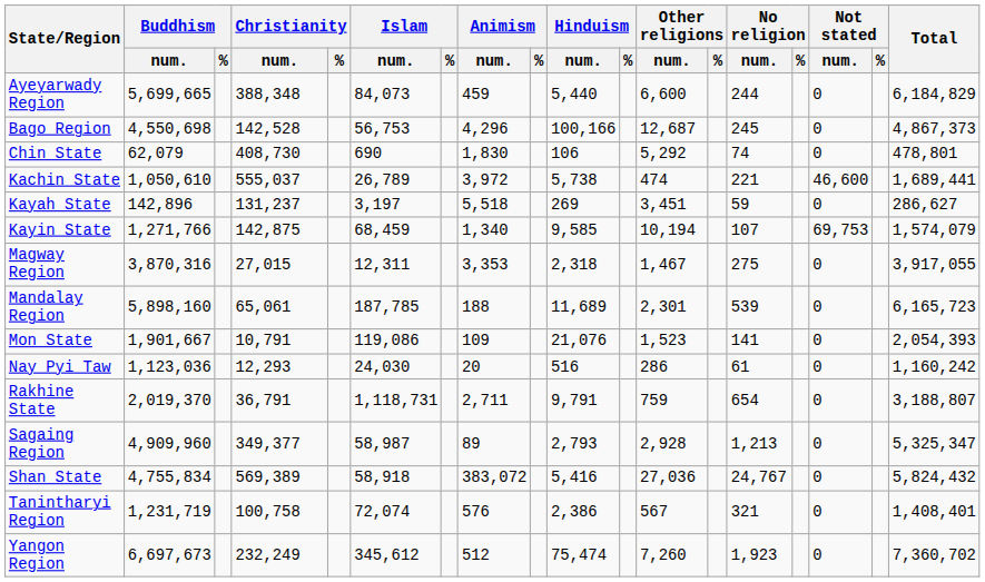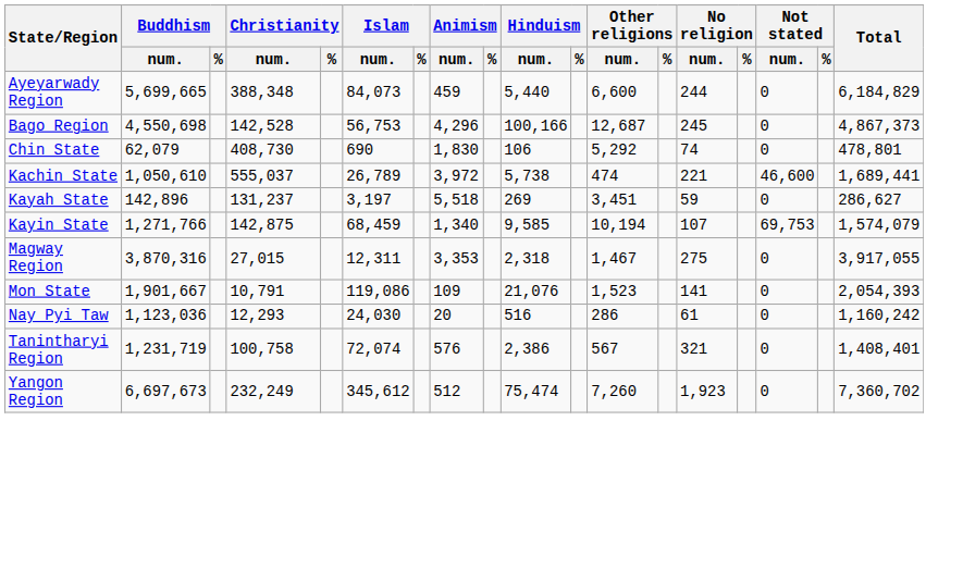- row: Mandalay Region | 5,898,160 | 65,061 | 187,785 | 188 | 11,689 | 2,301 | 539 | 0 | 6,165,723
- row: Rakhine State | 2,019,370 | 36,791 | 1,118,731 | 2,711 | 9,791 | 759 | 654 | 0 | 3,188,807
- row: Sagaing Region | 4,909,960 | 349,377 | 58,987 | 89 | 2,793 | 2,928 | 1,213 | 0 | 5,325,347
- row: Shan State | 4,755,834 | 569,389 | 58,918 | 383,072 | 5,416 | 27,036 | 24,767 | 0 | 5,824,432
